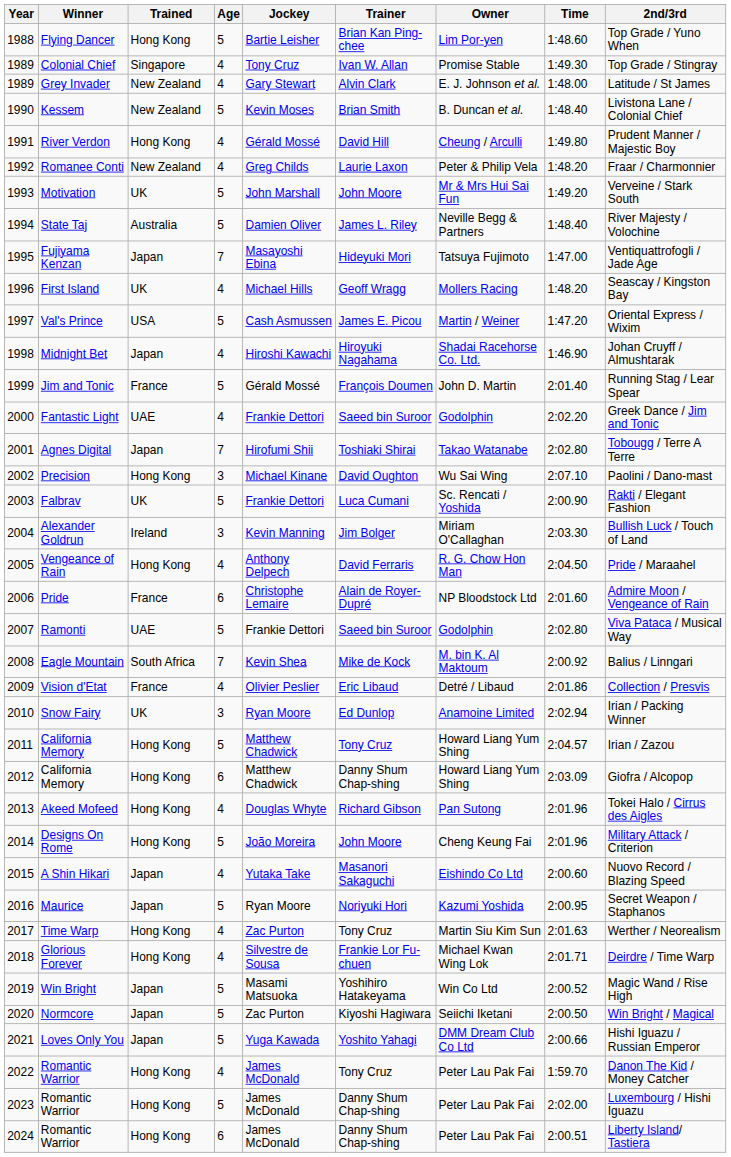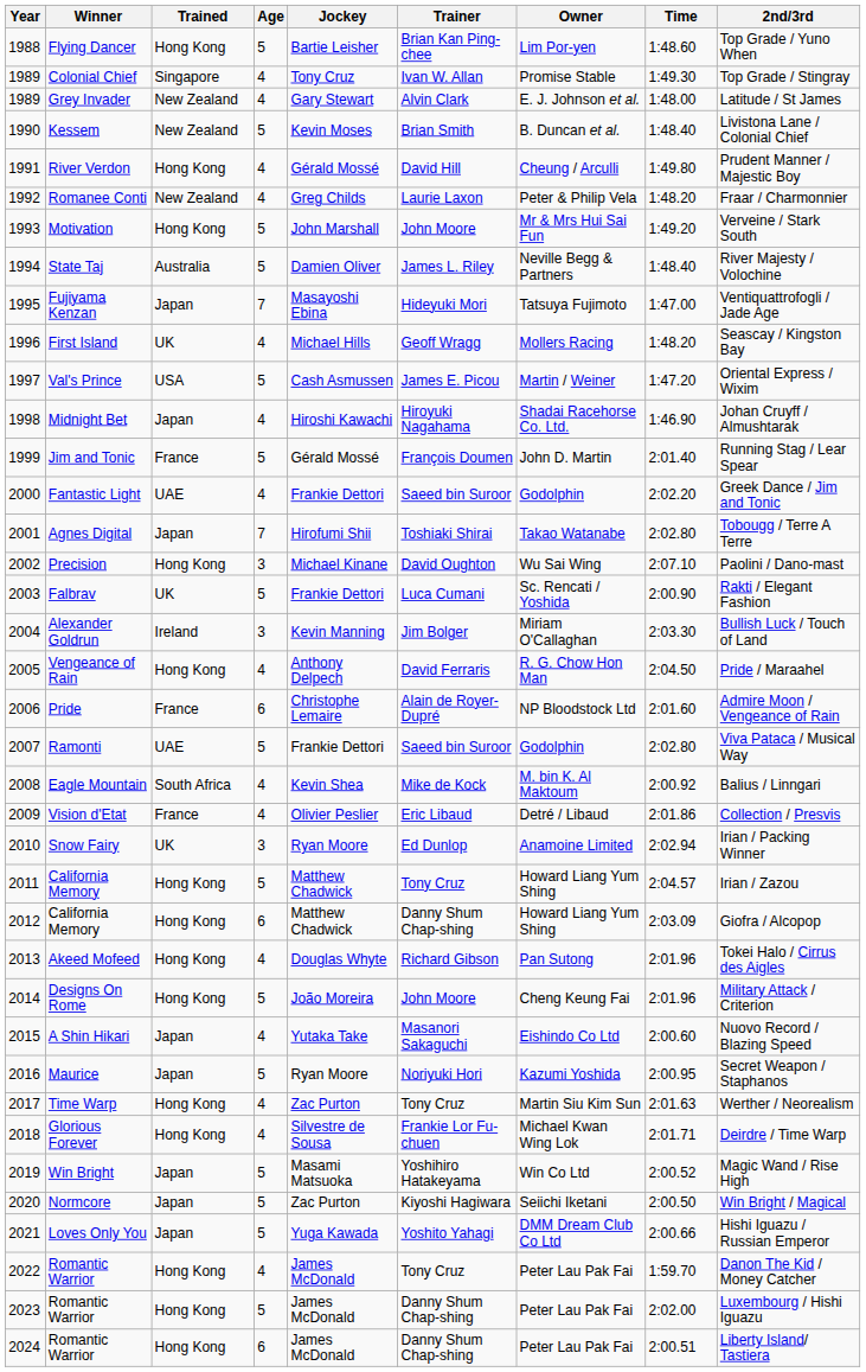Motivation | Trained: UK -> Hong Kong
Eagle Mountain | Age: 7 -> 4
